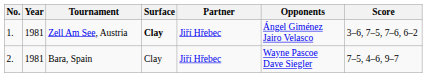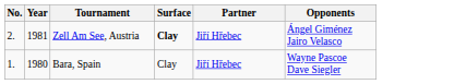- column: Score | 3–6, 7–5, 7–6, 6–2 | 7–5, 4–6, 9–7
Zell Am See, Austria | No.: 1. -> 2.
Bara, Spain | No.: 2. -> 1.
Bara, Spain | Year: 1981 -> 1980
